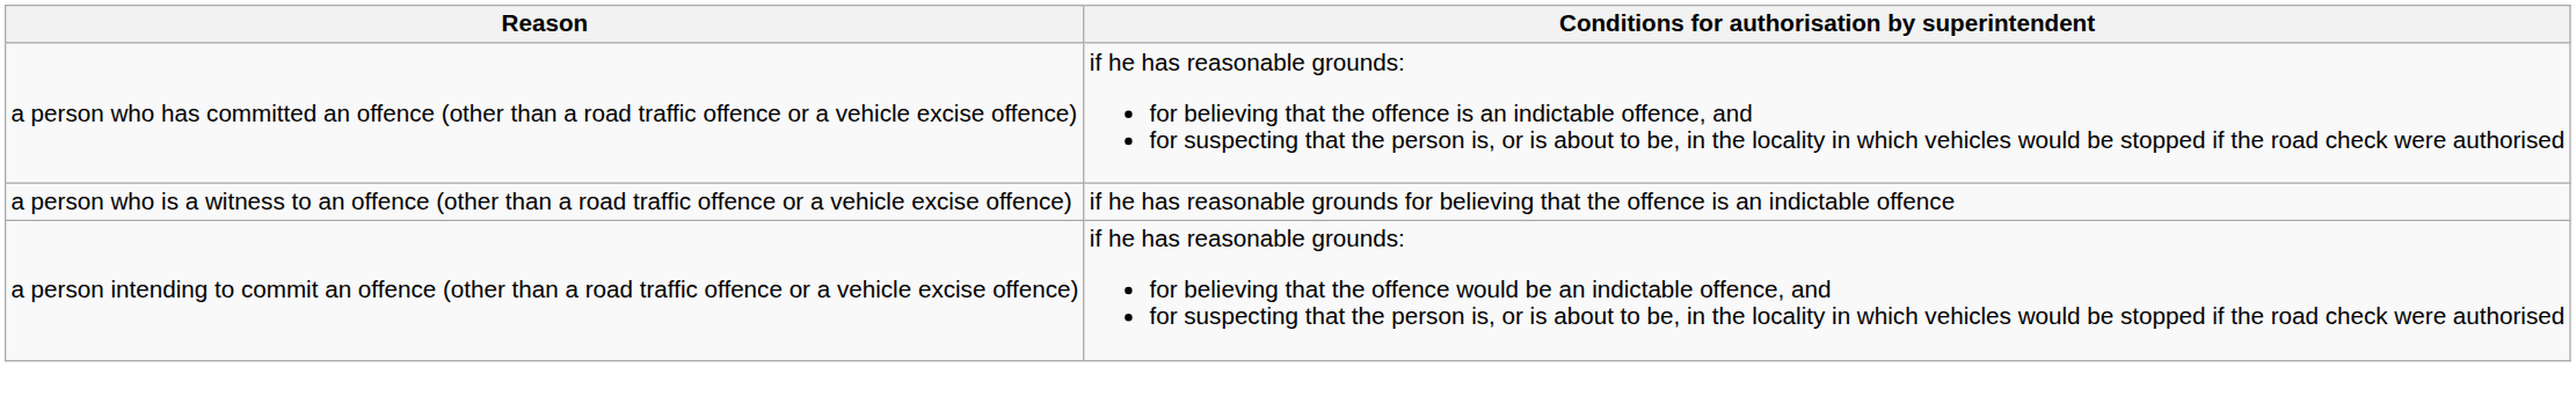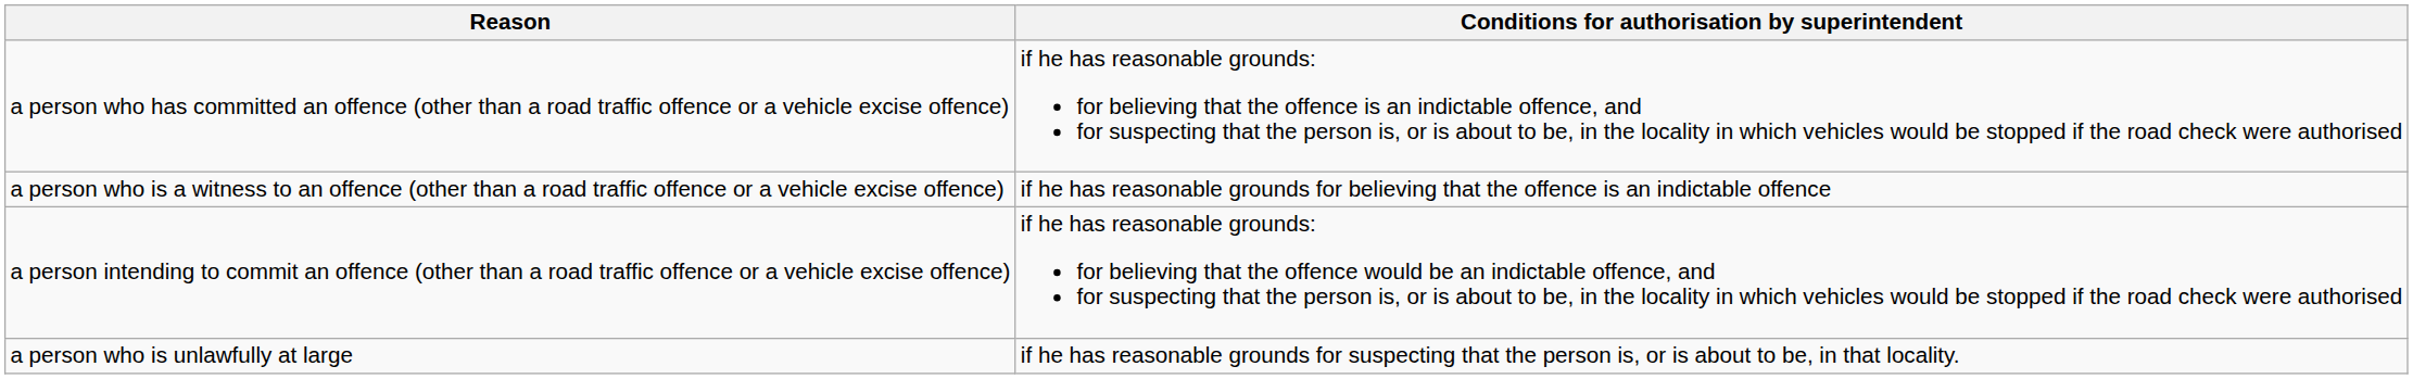+ row: a person who is unlawfully at large | if he has reasonable grounds for suspecting that the person is, or is about to be, in that locality.
